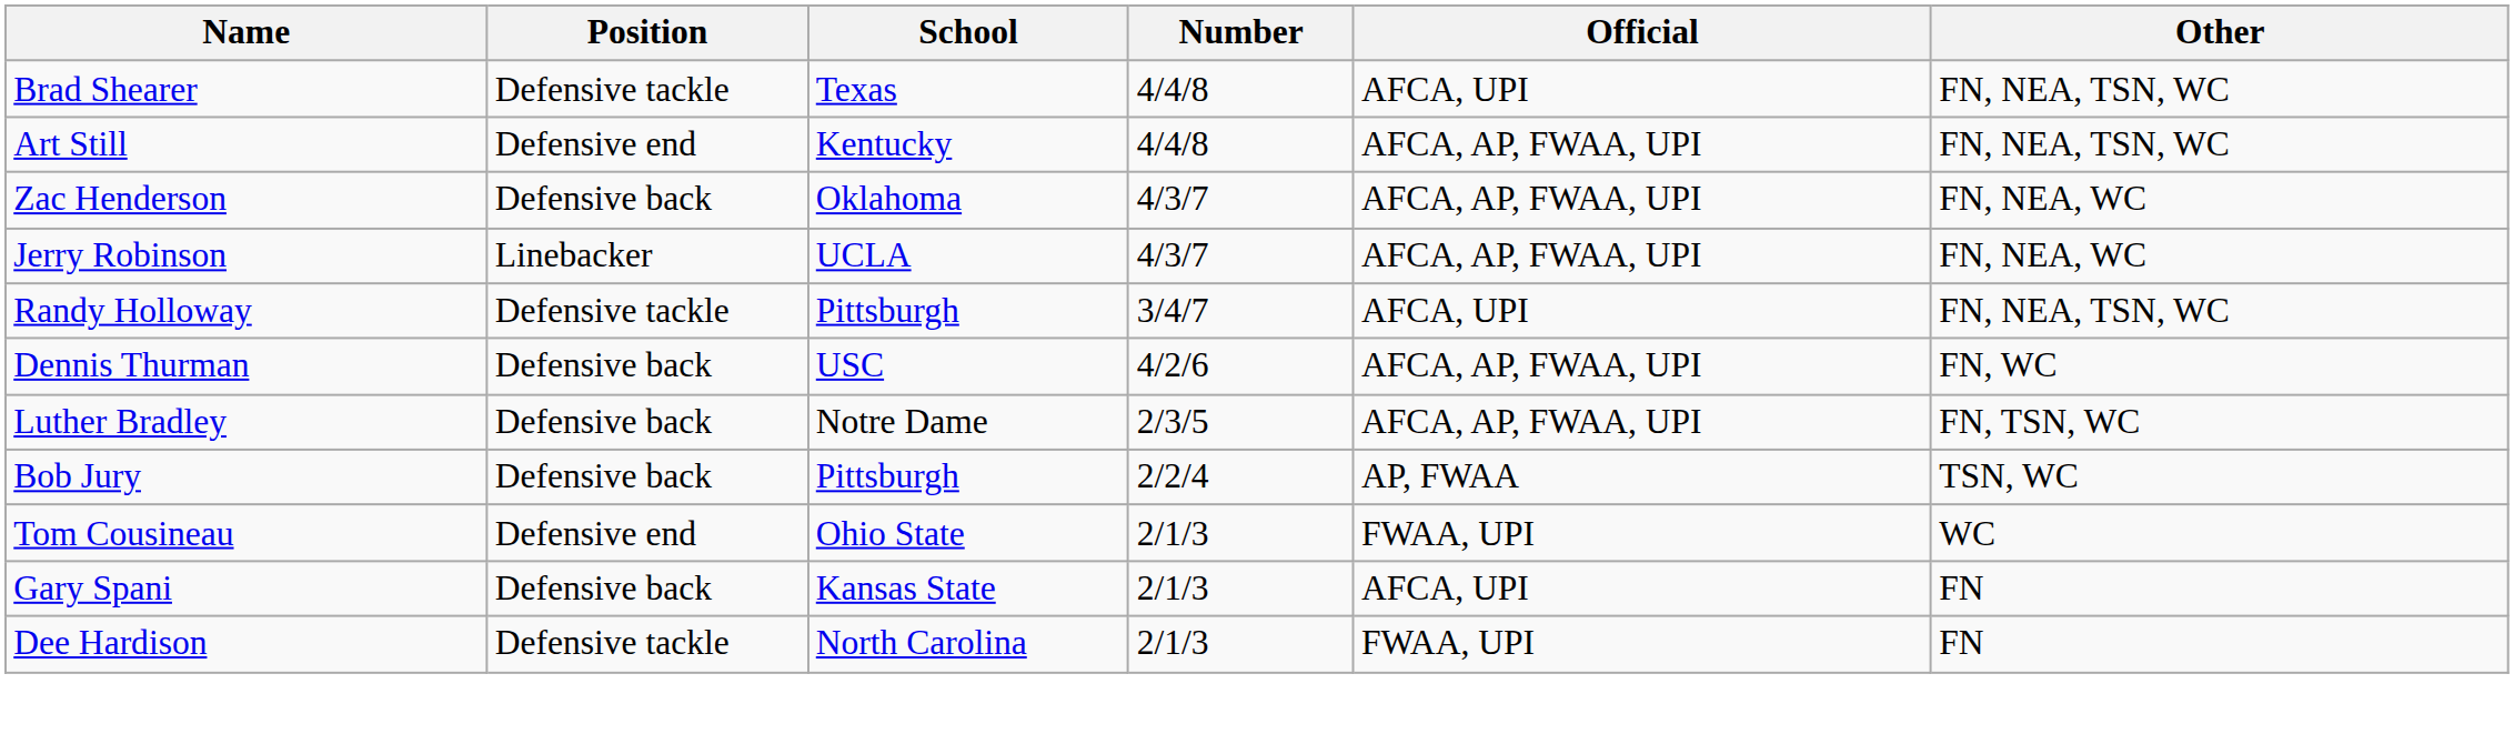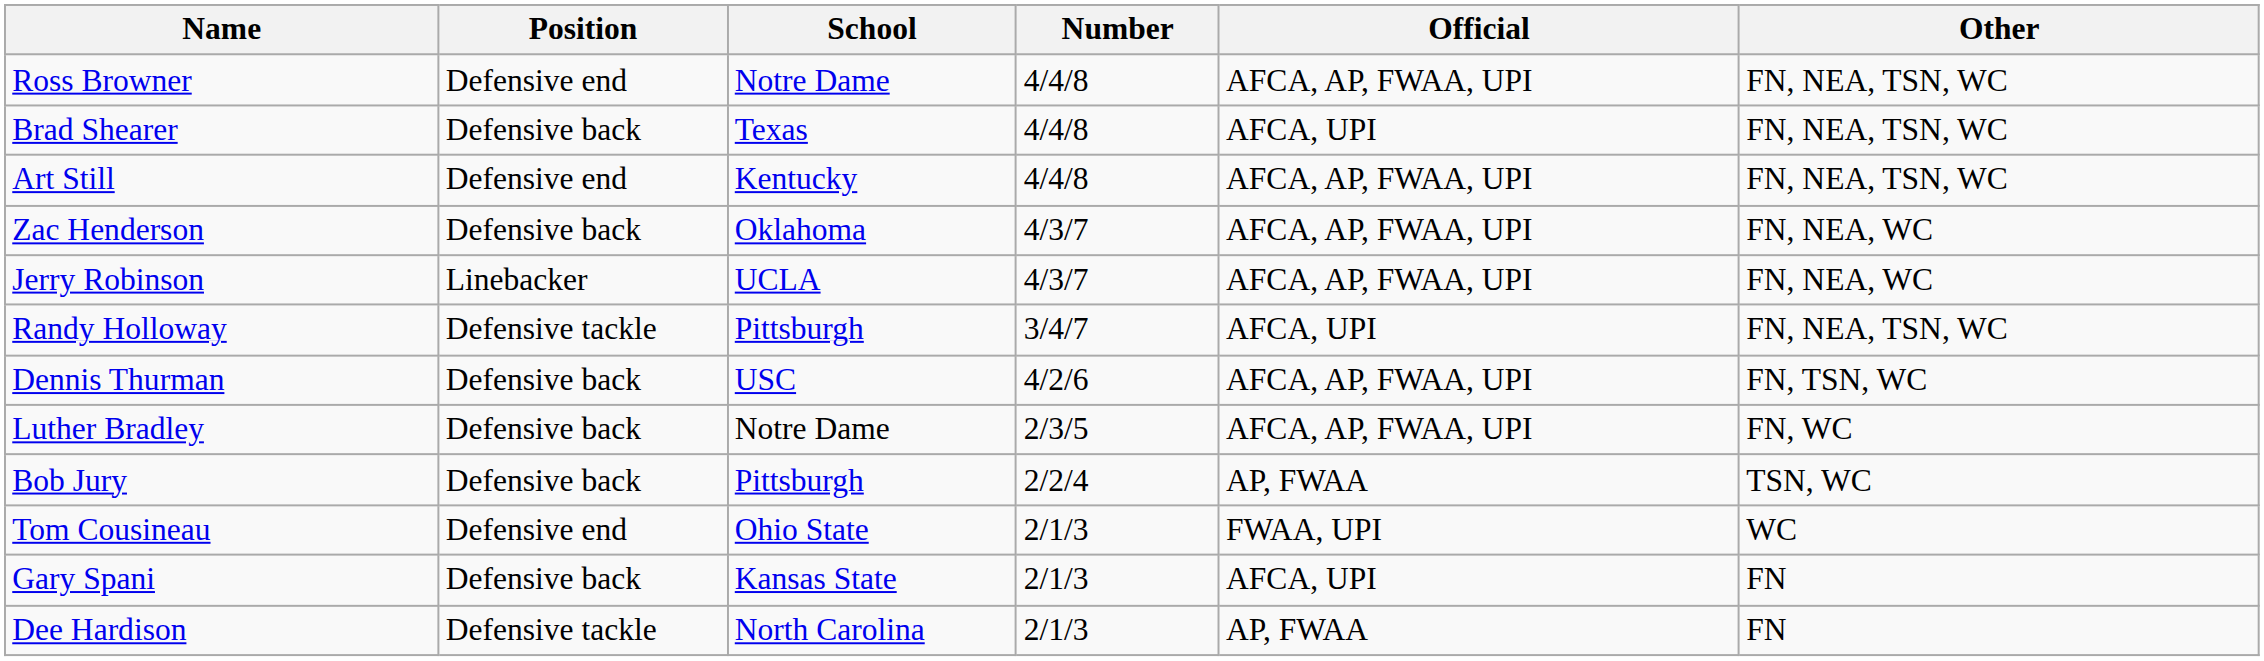+ row: Ross Browner | Defensive end | Notre Dame | 4/4/8 | AFCA, AP, FWAA, UPI | FN, NEA, TSN, WC
Brad Shearer | Position: Defensive tackle -> Defensive back
Dennis Thurman | Other: FN, WC -> FN, TSN, WC
Luther Bradley | Other: FN, TSN, WC -> FN, WC
Dee Hardison | Official: FWAA, UPI -> AP, FWAA
